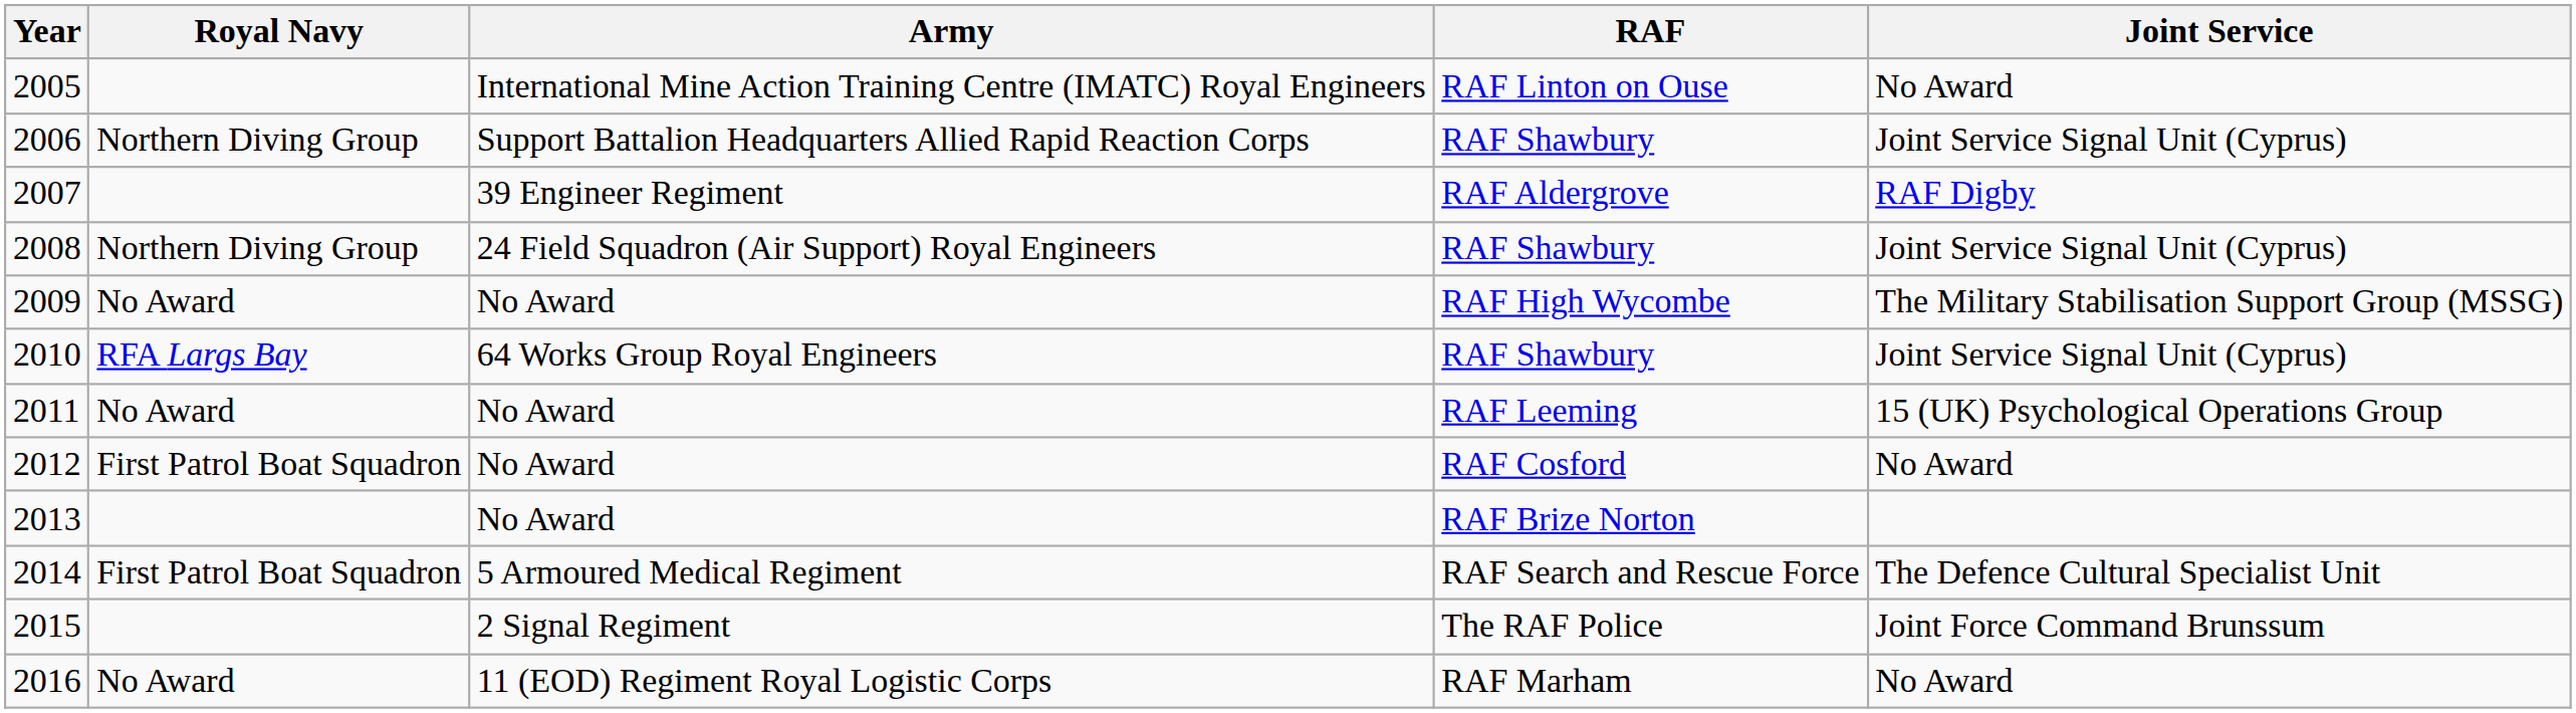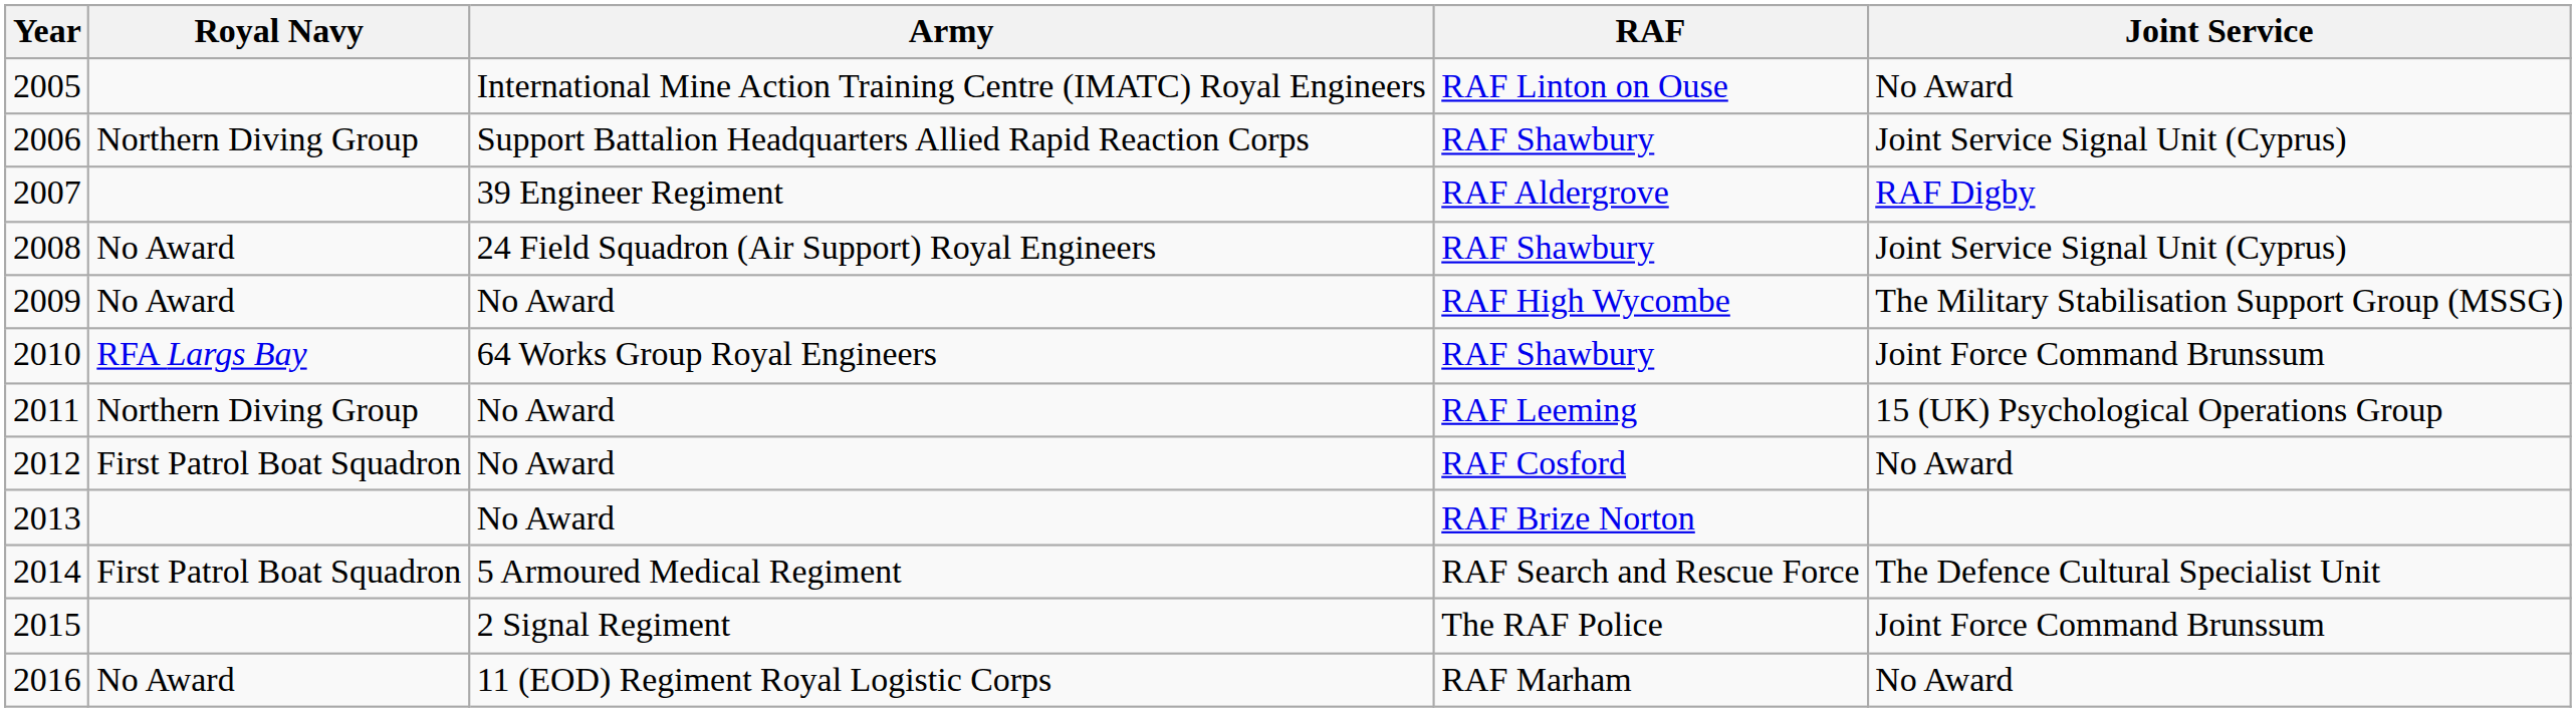2008 | Royal Navy: Northern Diving Group -> No Award
2010 | Joint Service: Joint Service Signal Unit (Cyprus) -> Joint Force Command Brunssum
2011 | Royal Navy: No Award -> Northern Diving Group
